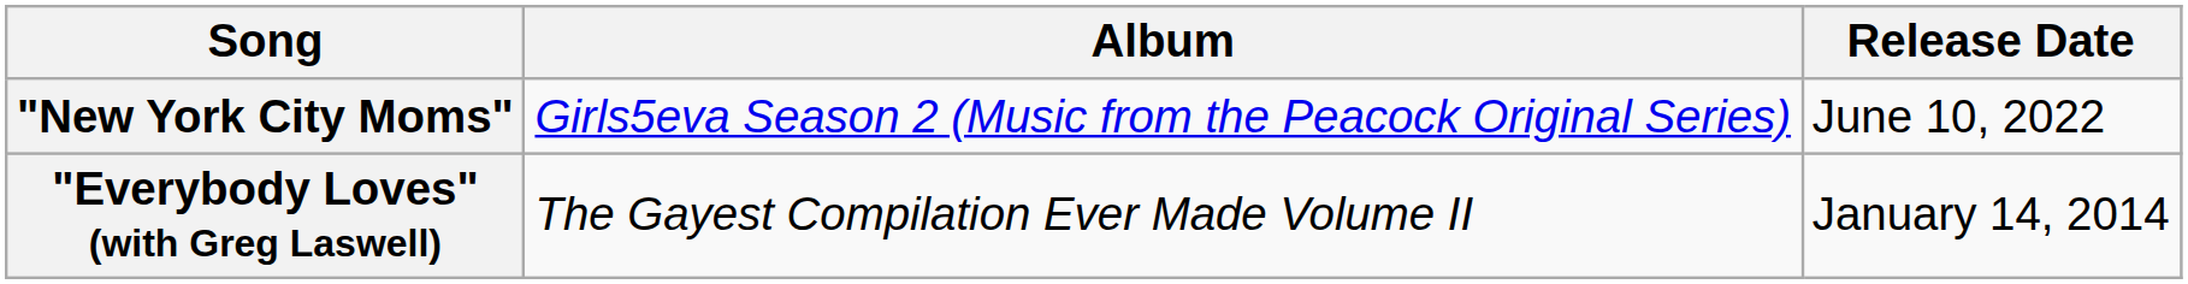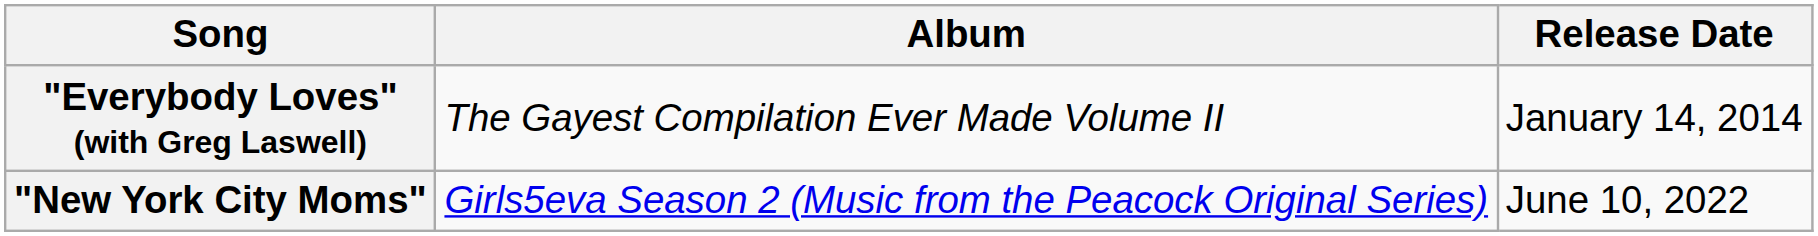rows swapped: "Everybody Loves" (with Greg Laswell) <-> "New York City Moms"
